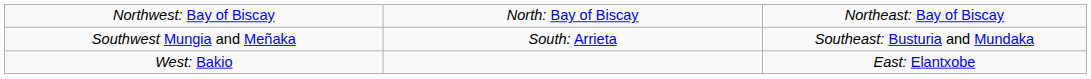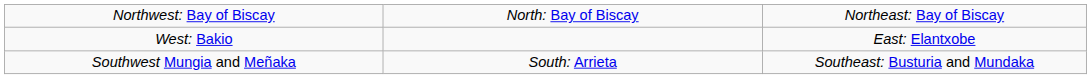rows swapped: West: Bakio <-> Southwest Mungia and Meñaka
